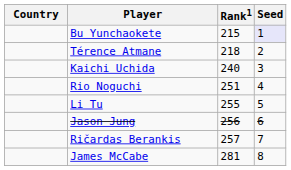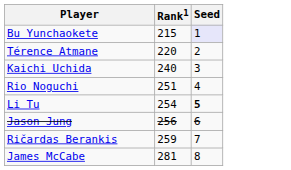- column: Country
Térence Atmane | Rank1: 218 -> 220
Li Tu | Rank1: 255 -> 254
Li Tu | Seed: normal -> bold
Ričardas Berankis | Rank1: 257 -> 259
